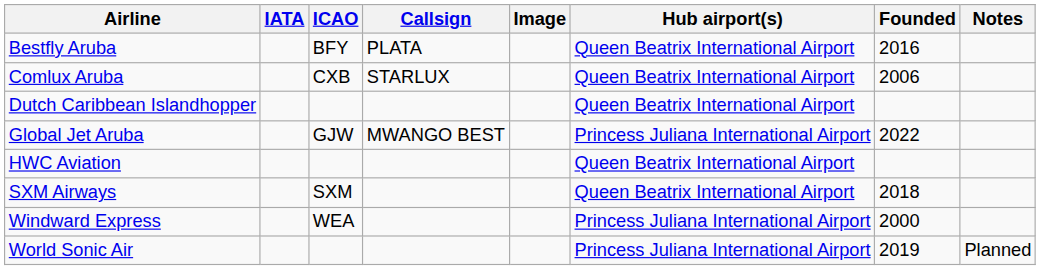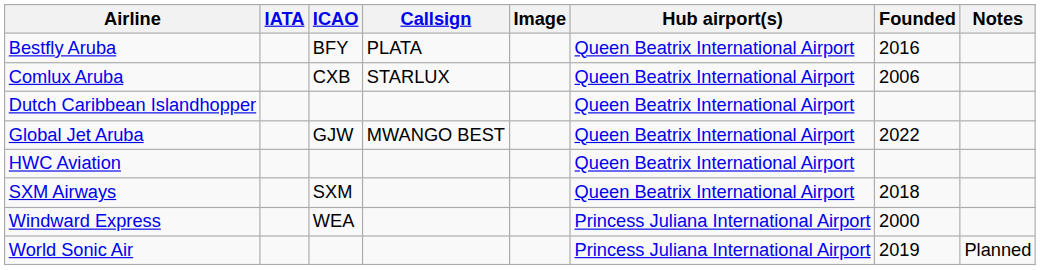Global Jet Aruba | Hub airport(s): Princess Juliana International Airport -> Queen Beatrix International Airport
